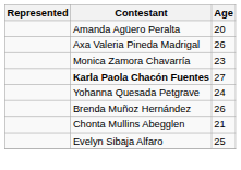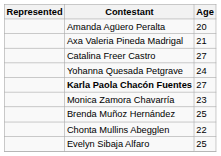Axa Valeria Pineda Madrigal | Age: 26 -> 21
+ row: Catalina Freer Castro | 27
rows swapped: Monica Zamora Chavarría <-> Yohanna Quesada Petgrave
Brenda Muñoz Hernández | Age: 26 -> 25
Chonta Mullins Abegglen | Age: 21 -> 22
